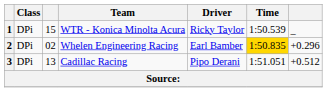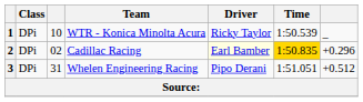1 | column 3: 15 -> 10
2 | Team: Whelen Engineering Racing -> Cadillac Racing
2 | Driver: no background -> lightyellow background
3 | column 3: 13 -> 31
3 | Team: Cadillac Racing -> Whelen Engineering Racing
